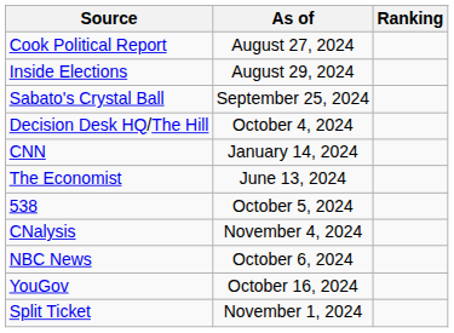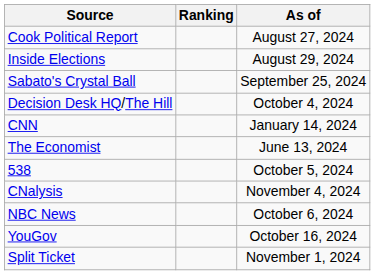columns swapped: Ranking <-> As of
